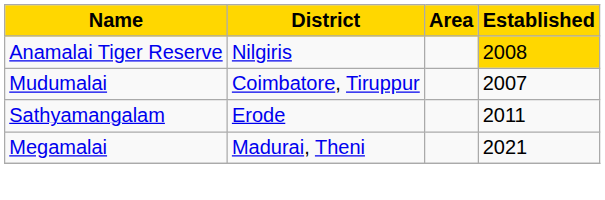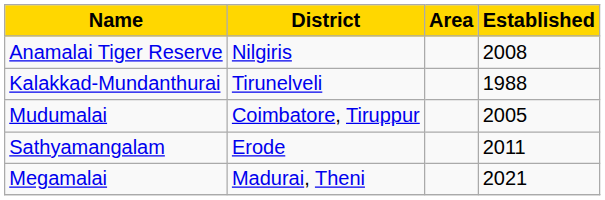Anamalai Tiger Reserve | Established: gold background -> no background
+ row: Kalakkad-Mundanthurai | Tirunelveli | 1988
Mudumalai | Established: 2007 -> 2005
